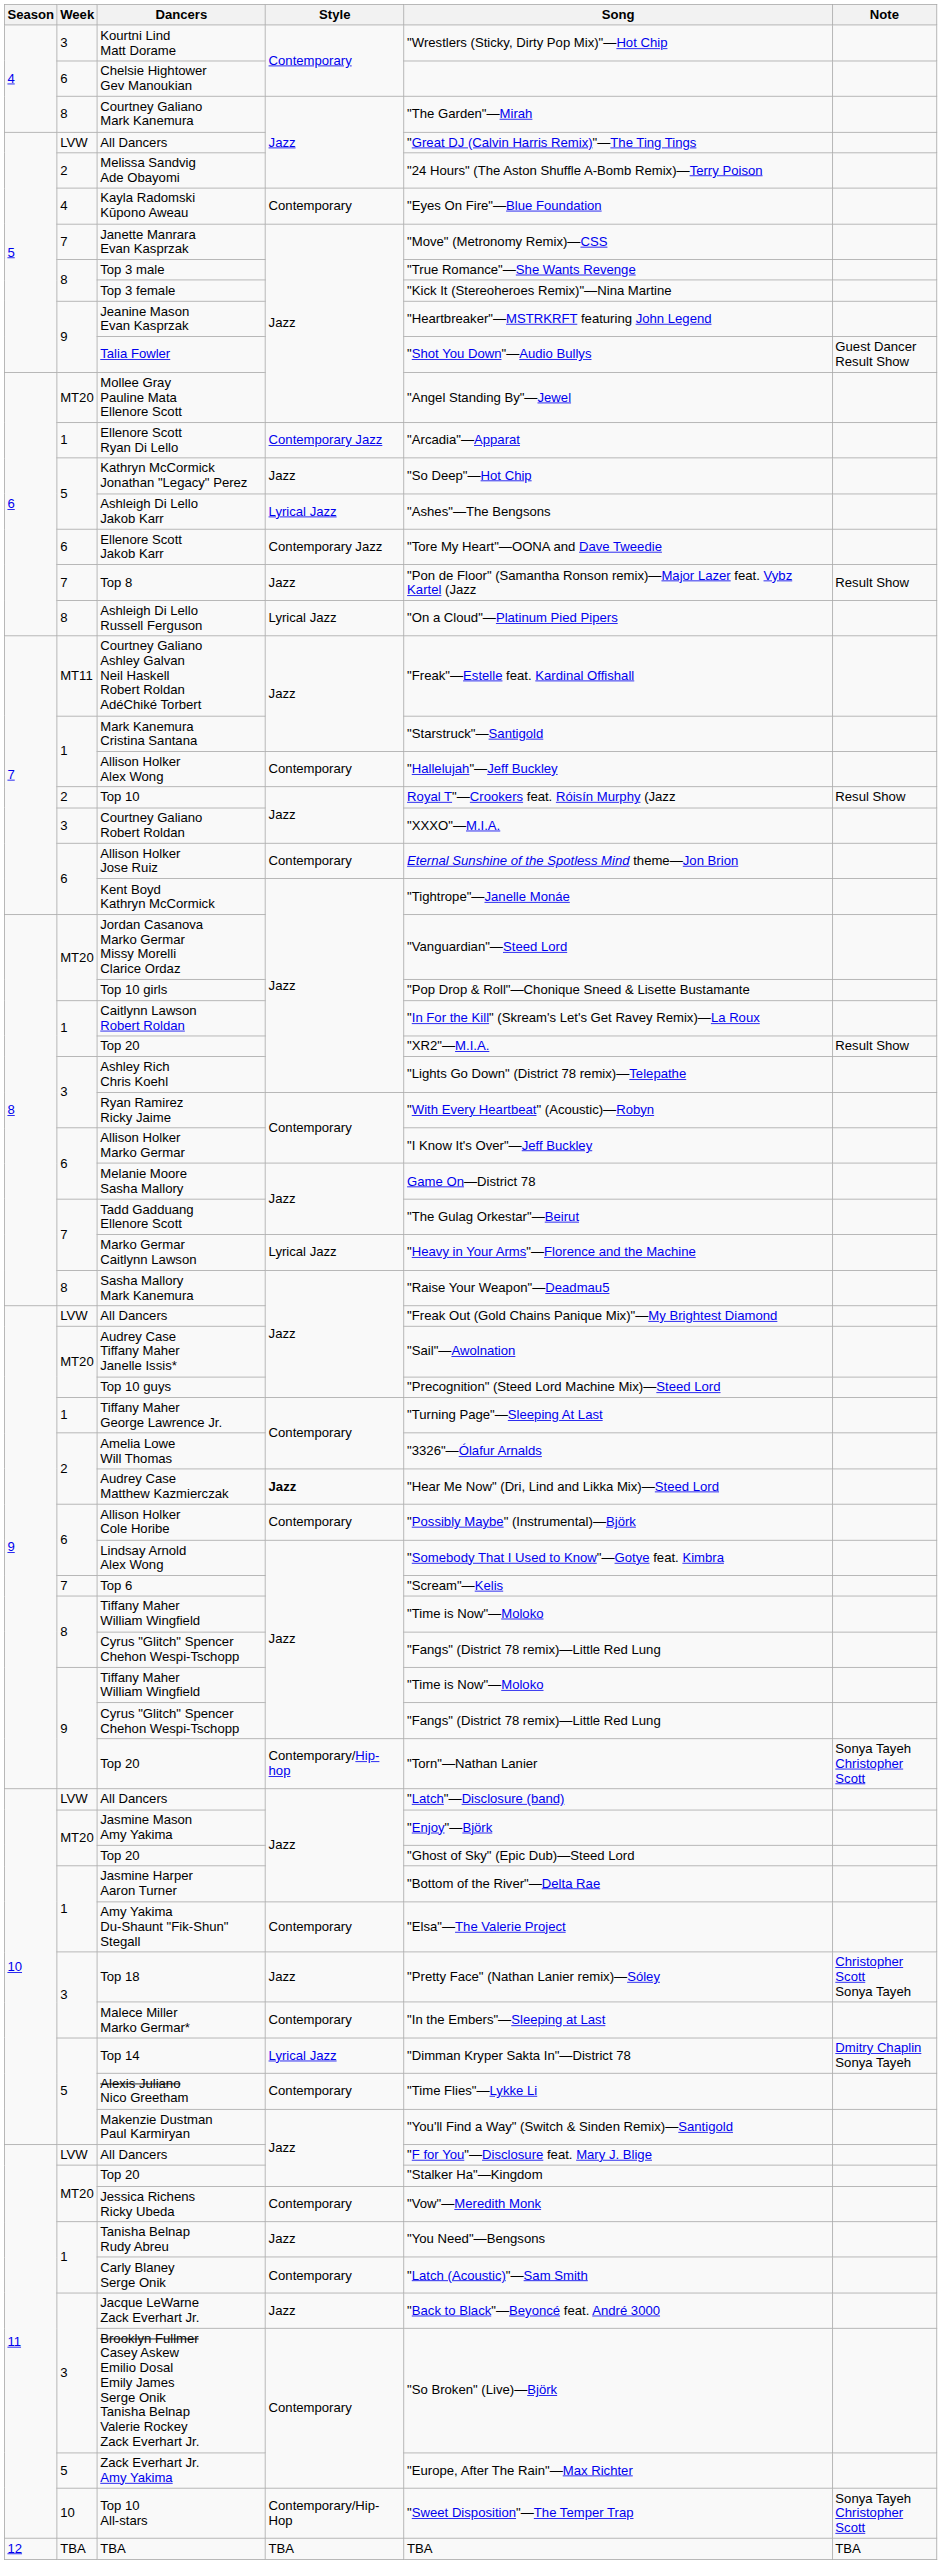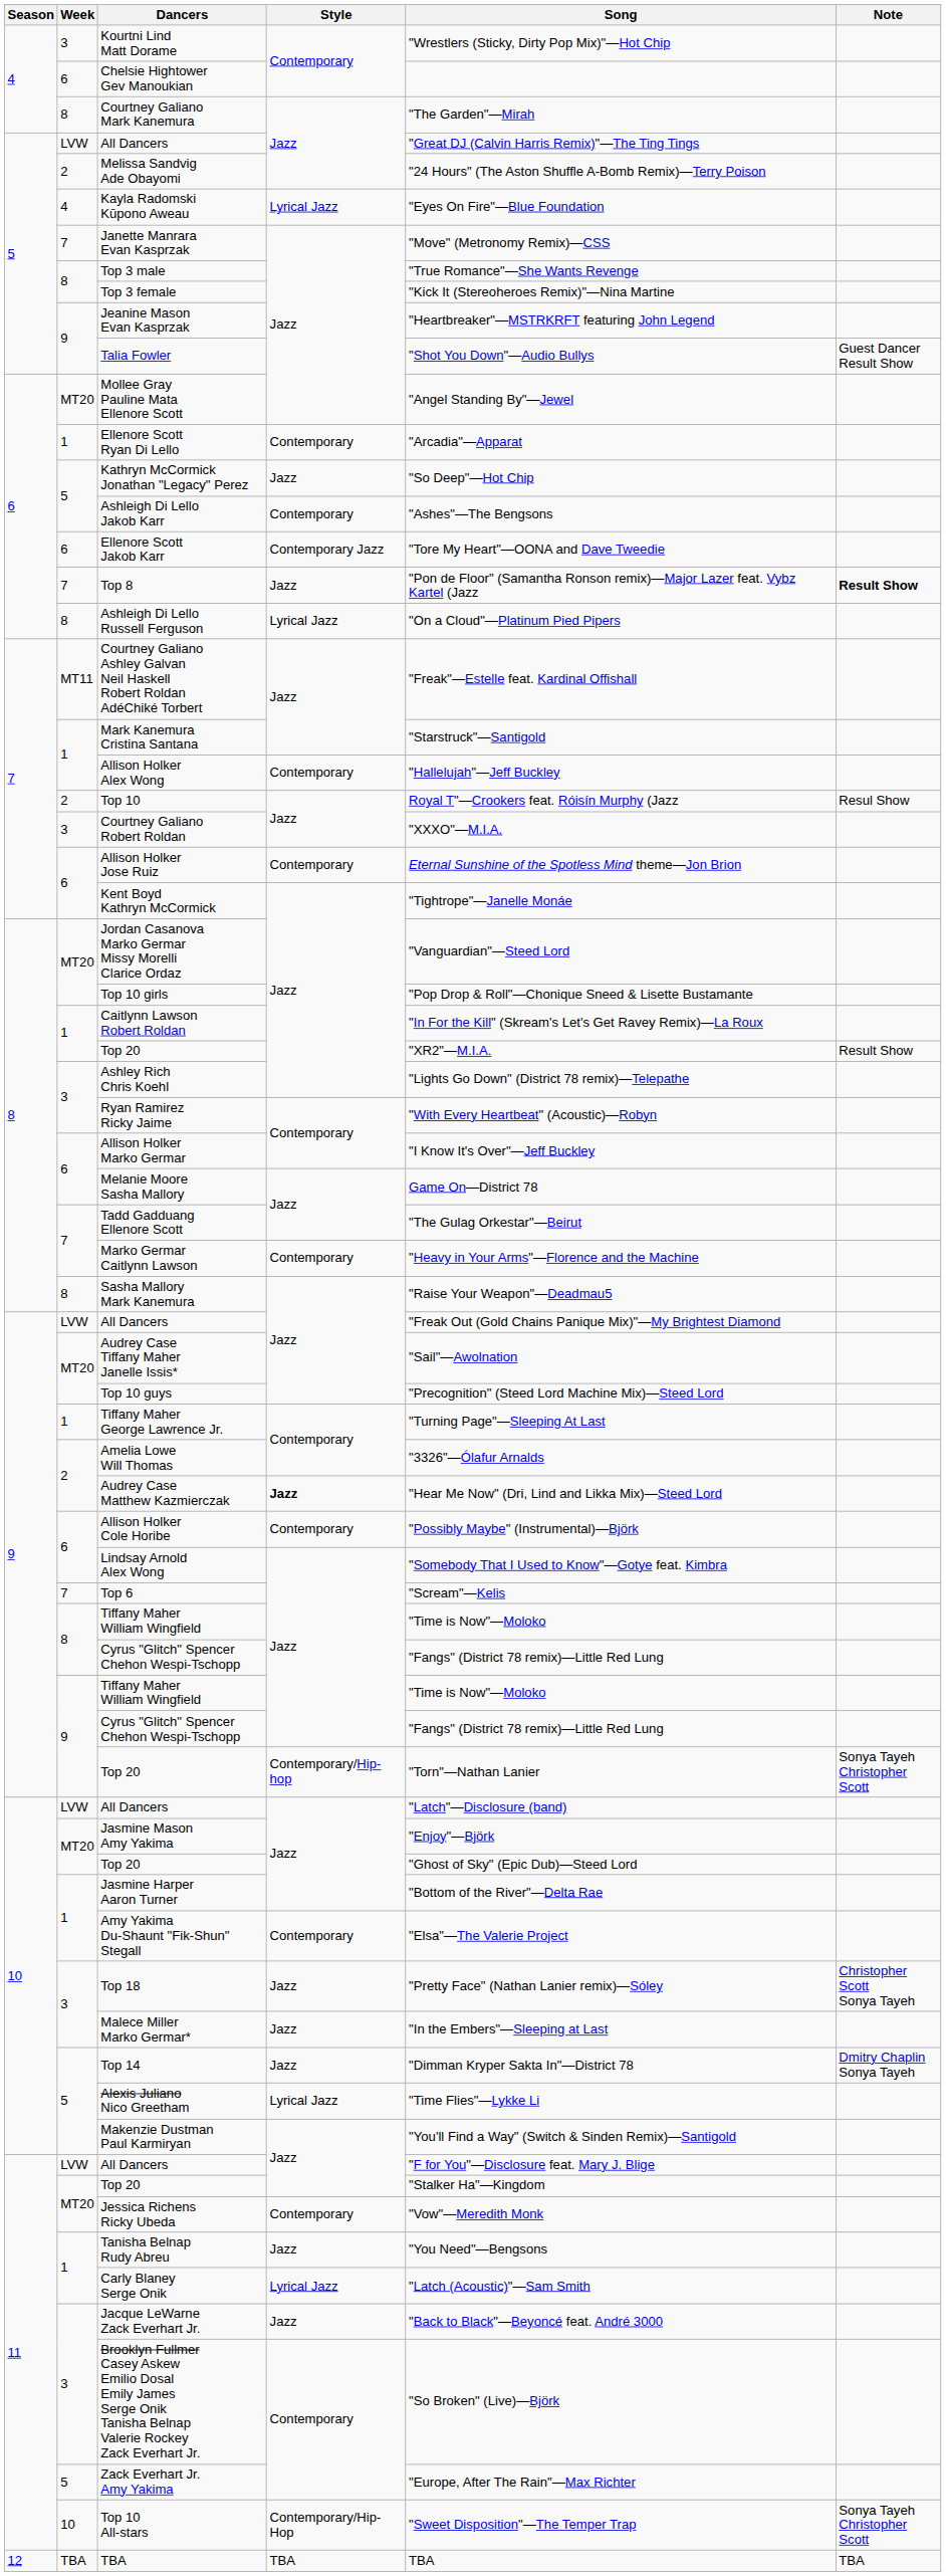Kayla Radomski Kūpono Aweau | Style: Contemporary -> Lyrical Jazz
Ellenore Scott Ryan Di Lello | Style: Contemporary Jazz -> Contemporary
Ashleigh Di Lello Jakob Karr | Style: Lyrical Jazz -> Contemporary
Top 8 | Note: normal -> bold
Marko Germar Caitlynn Lawson | Style: Lyrical Jazz -> Contemporary
Malece Miller Marko Germar* | Style: Contemporary -> Jazz
Top 14 | Style: Lyrical Jazz -> Jazz
Alexis Juliano Nico Greetham | Style: Contemporary -> Lyrical Jazz
Carly Blaney Serge Onik | Style: Contemporary -> Lyrical Jazz
